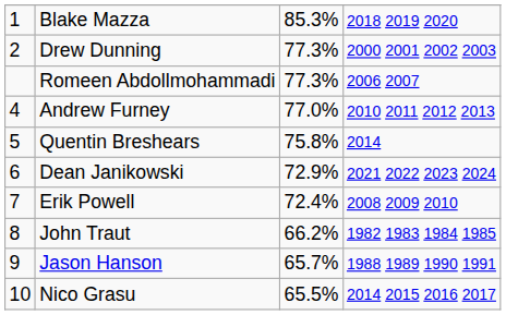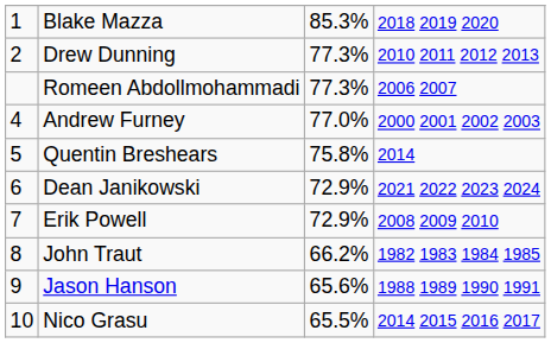Drew Dunning | column 4: 2000 2001 2002 2003 -> 2010 2011 2012 2013
Andrew Furney | column 4: 2010 2011 2012 2013 -> 2000 2001 2002 2003
Erik Powell | column 3: 72.4% -> 72.9%
Jason Hanson | column 3: 65.7% -> 65.6%
